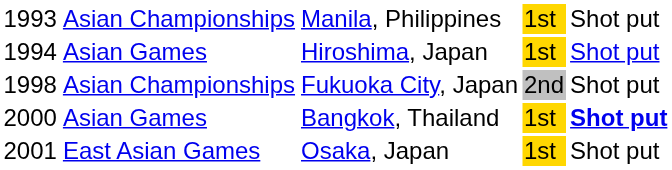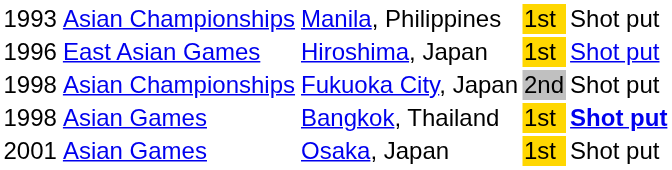Hiroshima, Japan | column 1: 1994 -> 1996
Hiroshima, Japan | column 2: Asian Games -> East Asian Games
Bangkok, Thailand | column 1: 2000 -> 1998
Osaka, Japan | column 2: East Asian Games -> Asian Games
